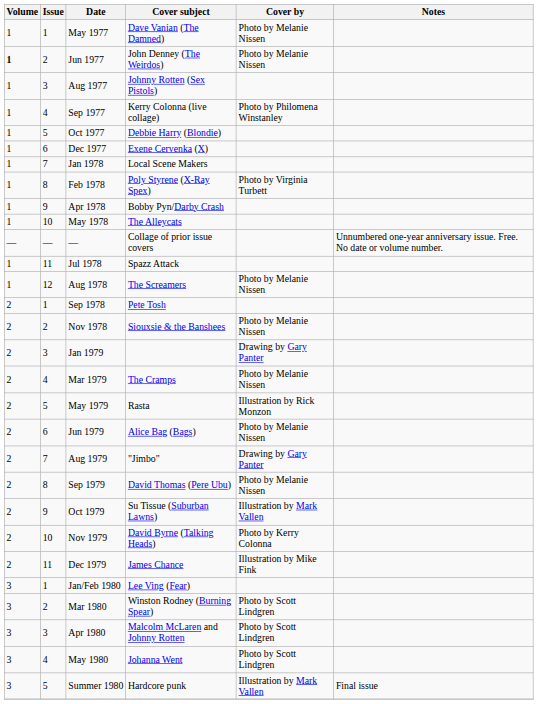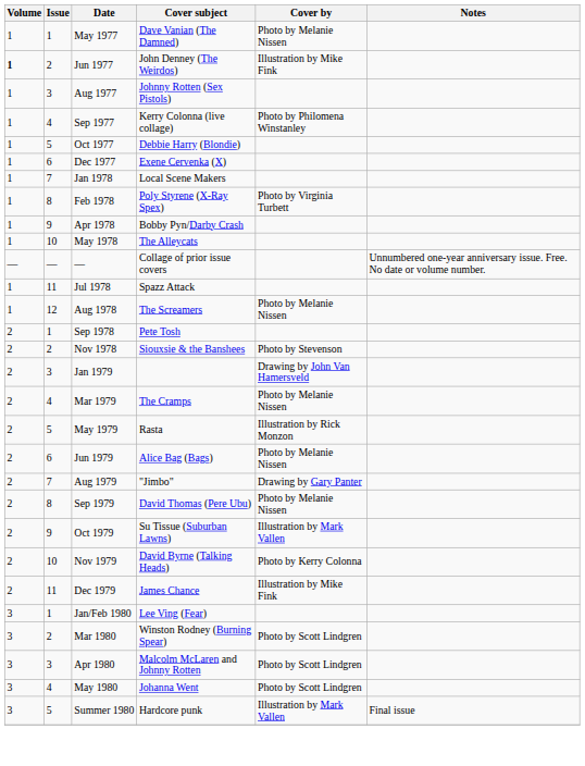Jun 1977 | Cover by: Photo by Melanie Nissen -> Illustration by Mike Fink
Nov 1978 | Cover by: Photo by Melanie Nissen -> Photo by Stevenson
Jan 1979 | Cover by: Drawing by Gary Panter -> Drawing by John Van Hamersveld
